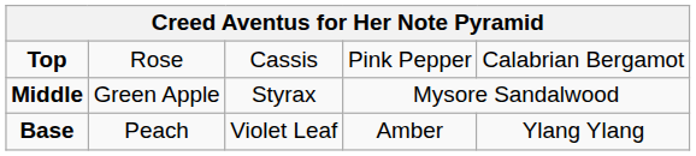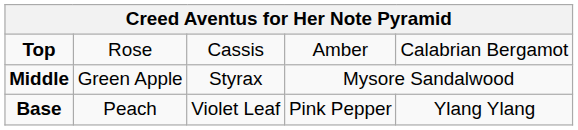Top | column 4: Pink Pepper -> Amber
Base | column 4: Amber -> Pink Pepper
